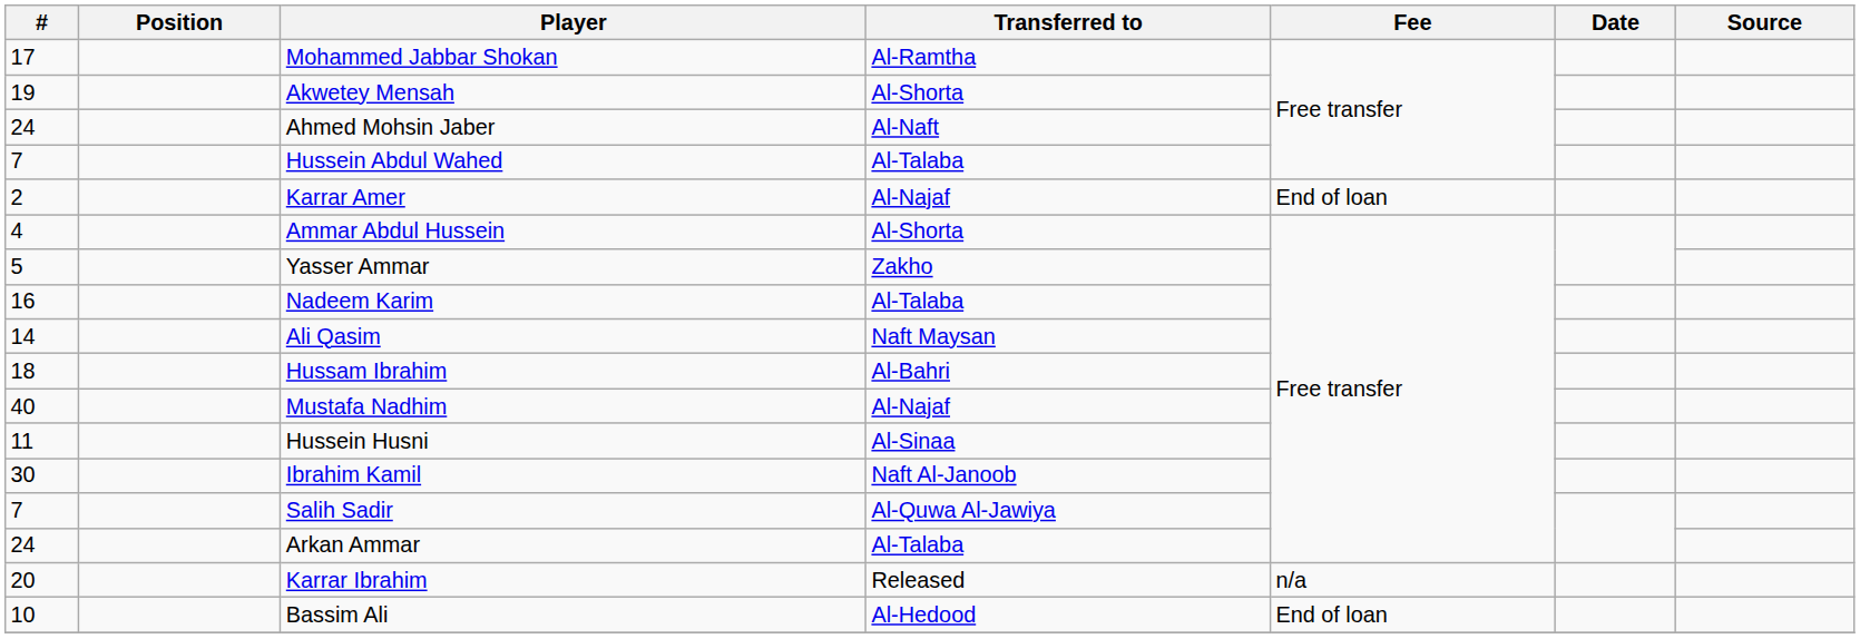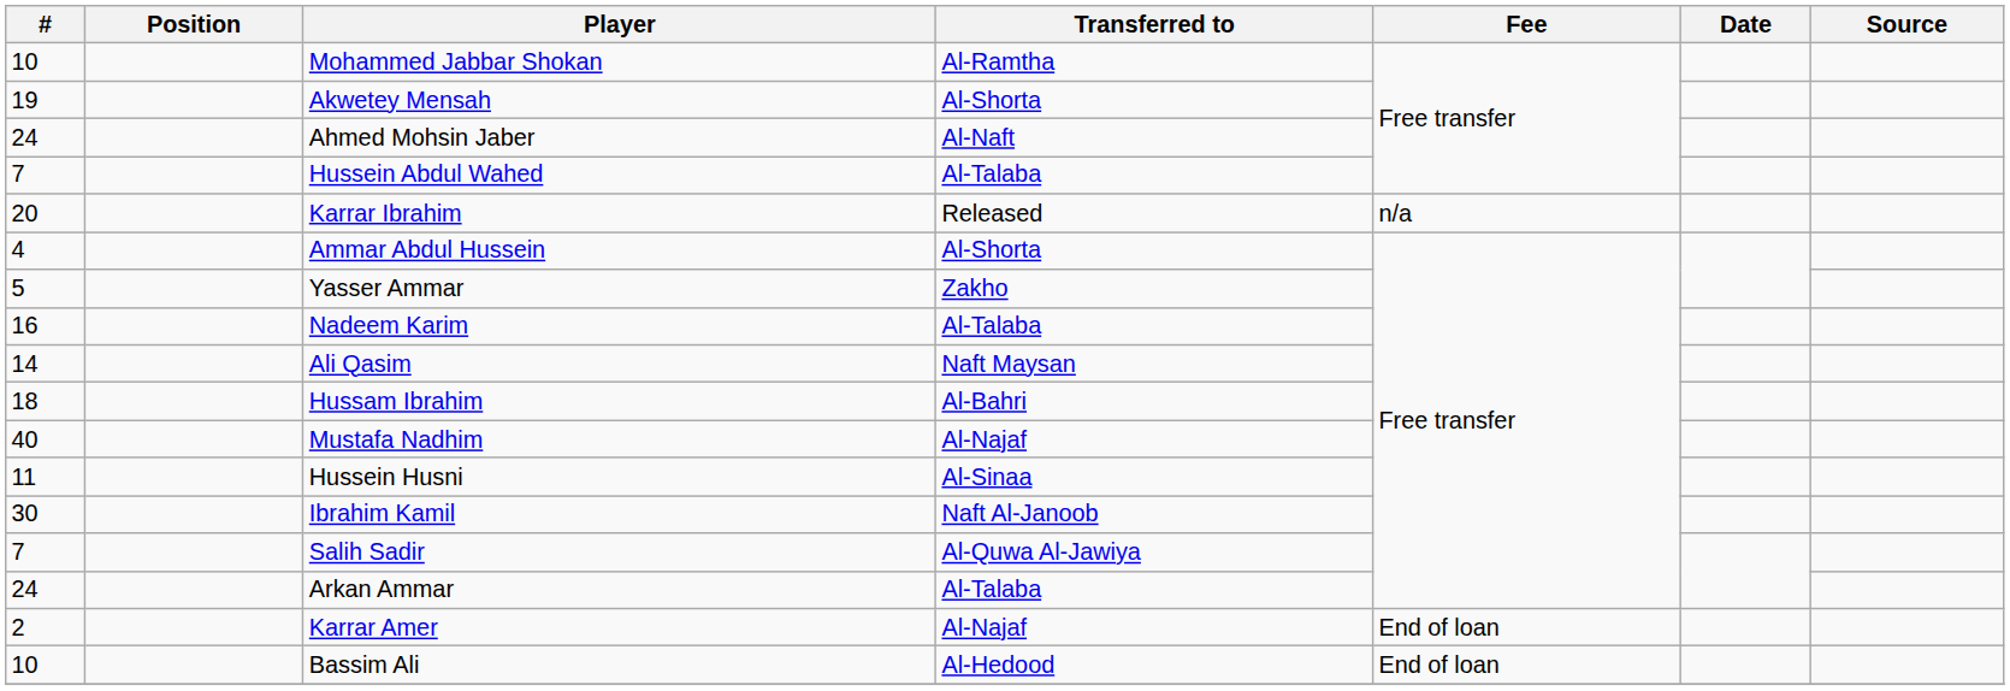Mohammed Jabbar Shokan | #: 17 -> 10
rows swapped: Karrar Ibrahim <-> Karrar Amer
